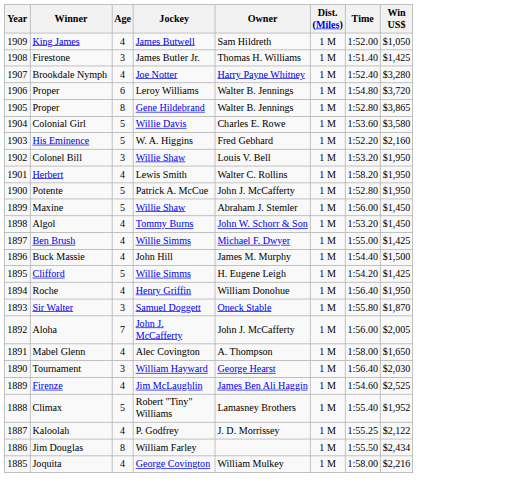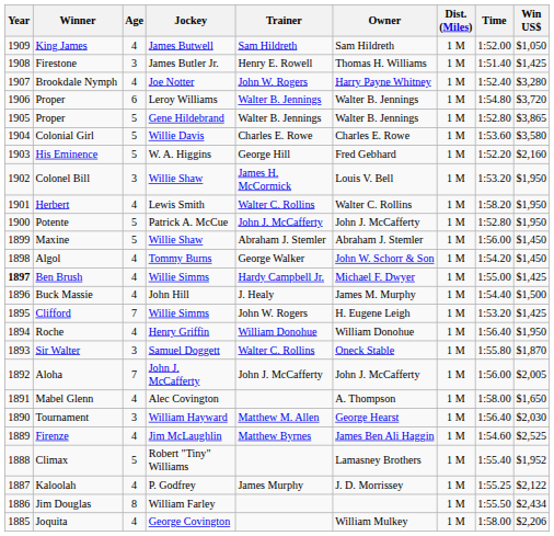+ column: Trainer | Sam Hildreth | Henry E. Rowell | John W. Rogers | Walter B. Jennings | Walter B. Jennings | Charles E. Rowe | George Hill | James H. McCormick | Walter C. Rollins | John J. McCafferty | Abraham J. Stemler | George Walker | Hardy Campbell Jr. | J. Healy | John W. Rogers | William Donohue | Walter C. Rollins | John J. McCafferty | Matthew M. Allen | Matthew Byrnes | James Murphy
Proper / Gene Hildebrand | Age: 8 -> 5
Algol | Time: 1:53.20 -> 1:54.20
Ben Brush | Year: normal -> bold
Clifford | Age: 5 -> 7
Clifford | Time: 1:54.20 -> 1:53.20
Joquita | Win US$: $2,216 -> $2,206
